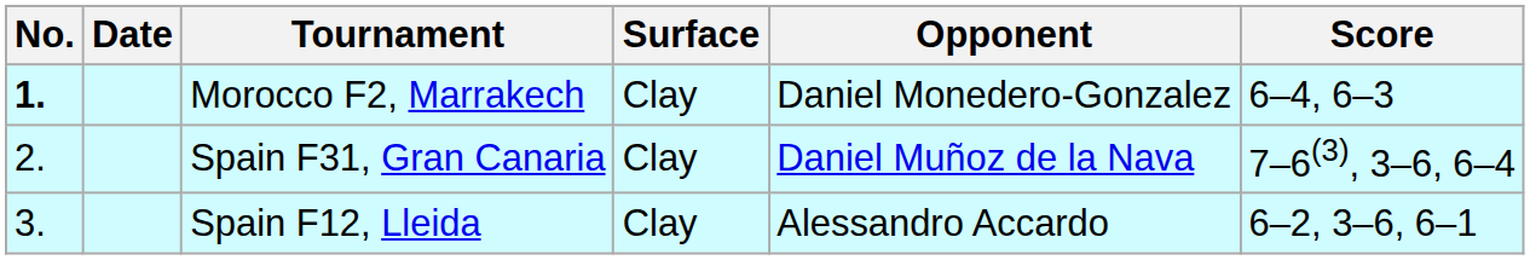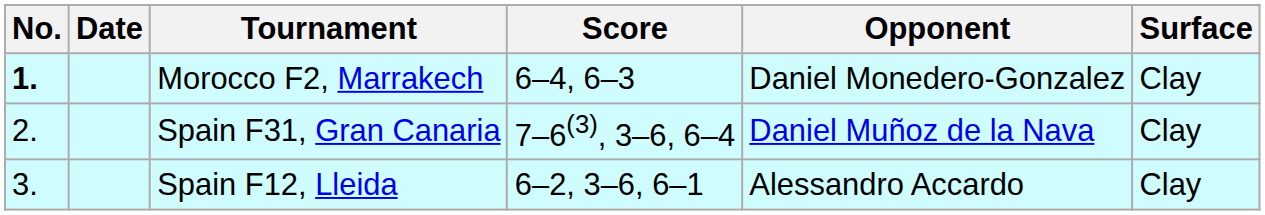columns swapped: Surface <-> Score
